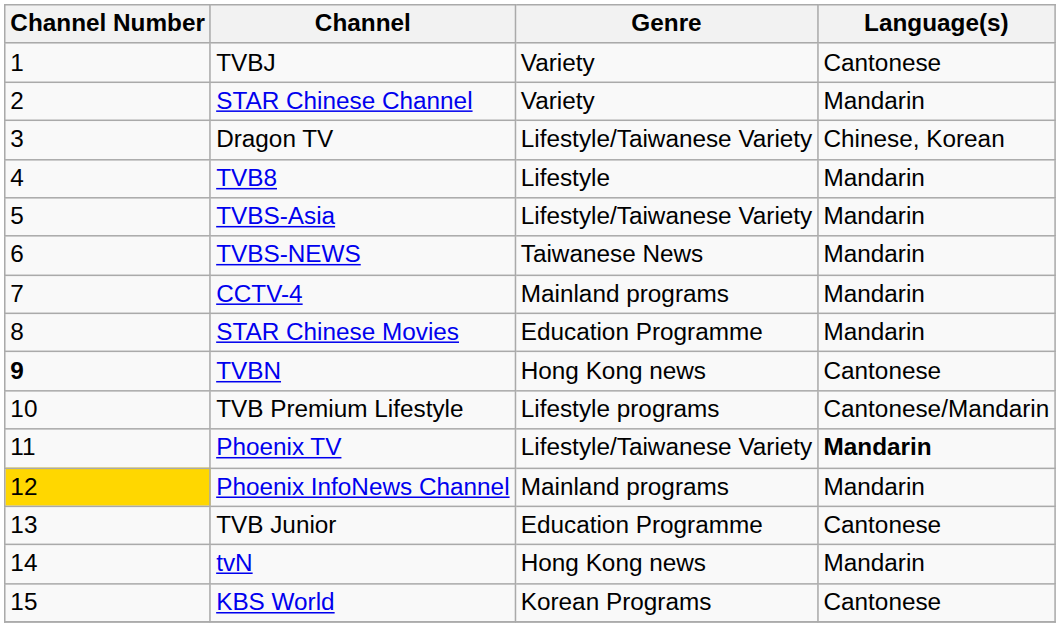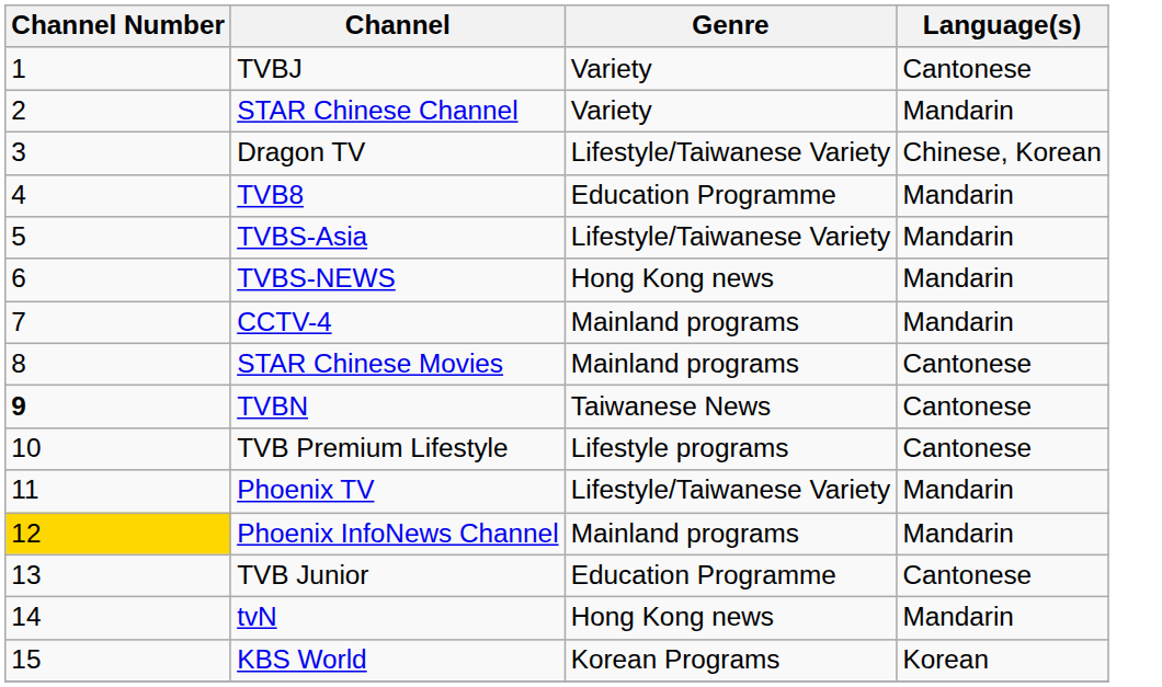TVB8 | Genre: Lifestyle -> Education Programme
TVBS-NEWS | Genre: Taiwanese News -> Hong Kong news
STAR Chinese Movies | Genre: Education Programme -> Mainland programs
STAR Chinese Movies | Language(s): Mandarin -> Cantonese
TVBN | Genre: Hong Kong news -> Taiwanese News
TVB Premium Lifestyle | Language(s): Cantonese/Mandarin -> Cantonese
Phoenix TV | Language(s): bold -> normal
KBS World | Language(s): Cantonese -> Korean
